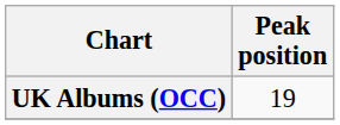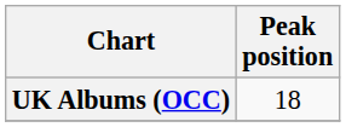UK Albums (OCC) | Peak position: 19 -> 18
